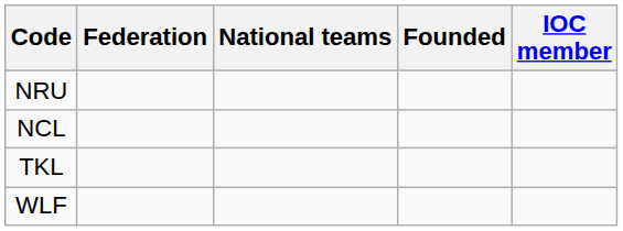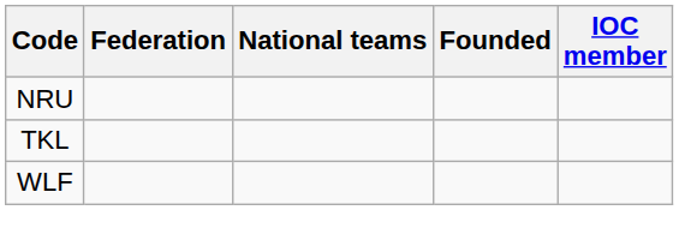- row: NCL
